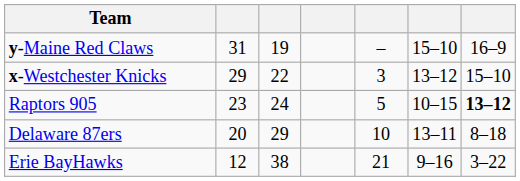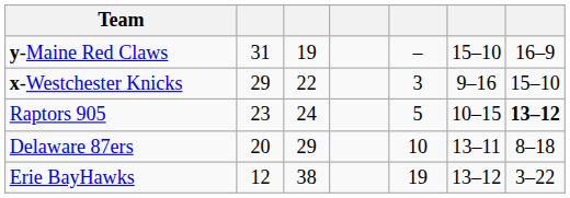x-Westchester Knicks | column 6: 13–12 -> 9–16
Erie BayHawks | column 5: 21 -> 19
Erie BayHawks | column 6: 9–16 -> 13–12
